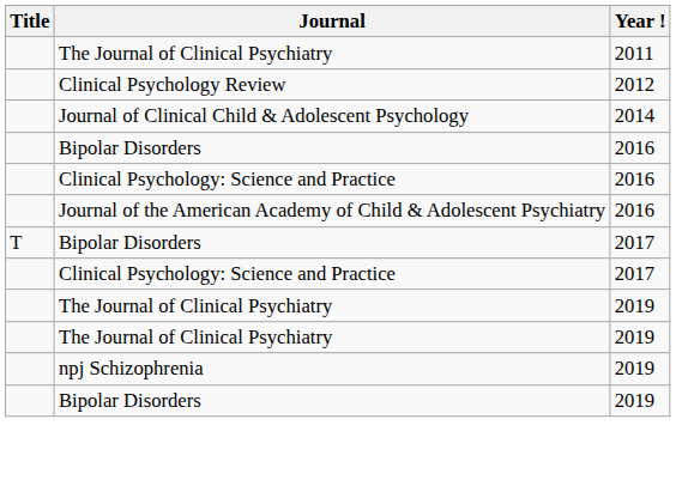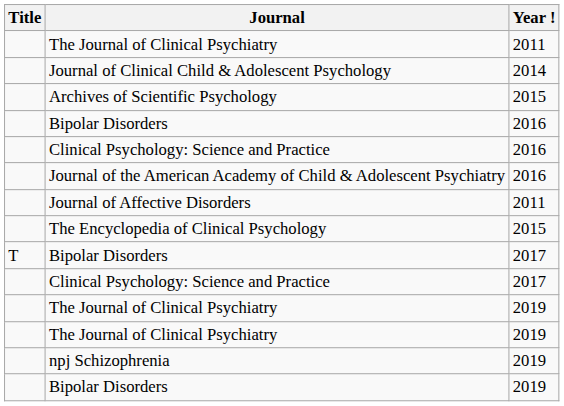- row: Clinical Psychology Review | 2012
+ row: Archives of Scientific Psychology | 2015
+ row: Journal of Affective Disorders | 2011
+ row: The Encyclopedia of Clinical Psychology | 2015
